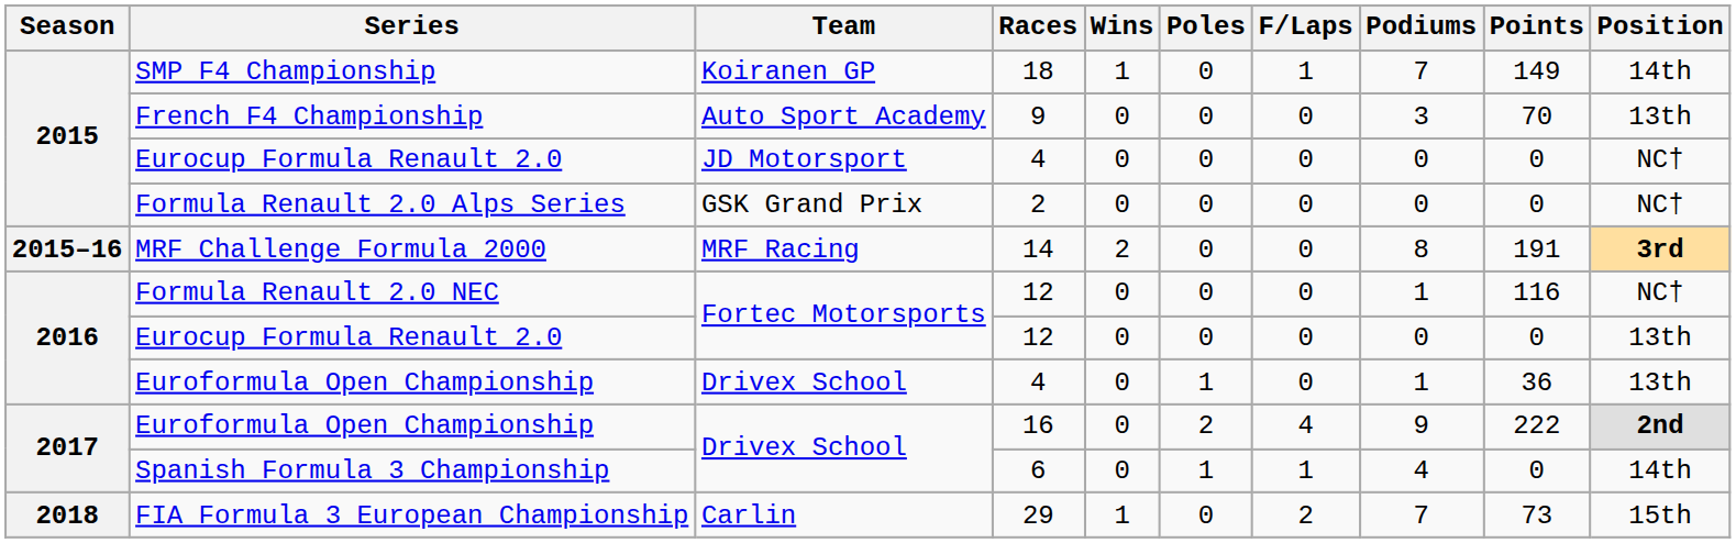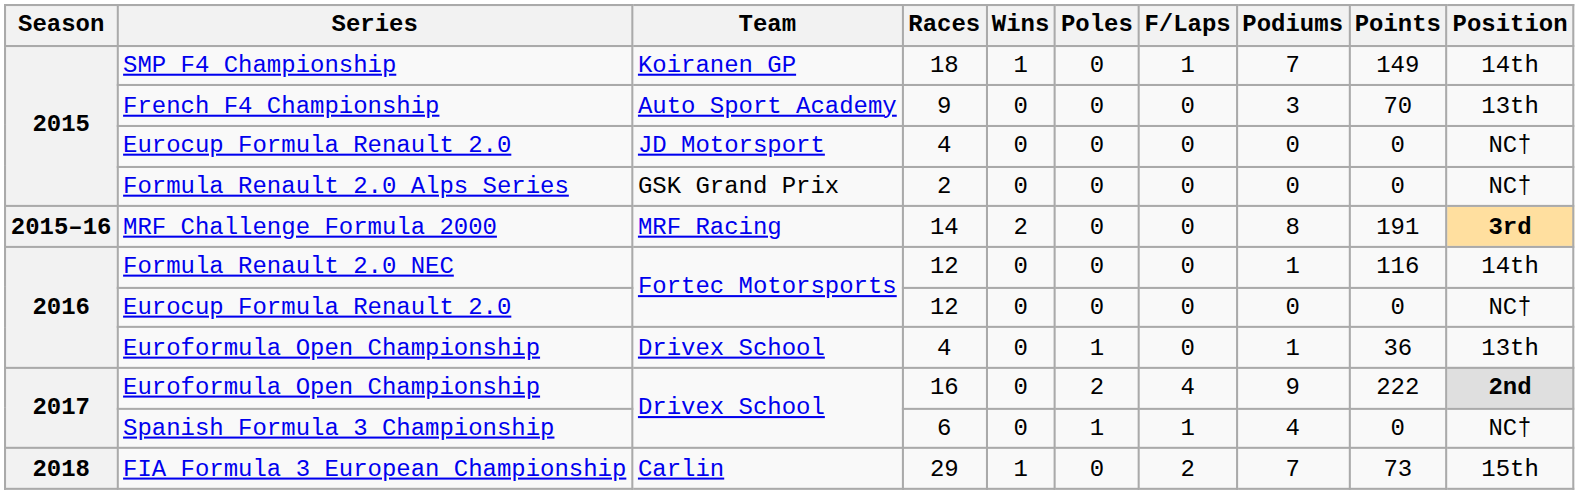Formula Renault 2.0 NEC | Position: NC† -> 14th
Eurocup Formula Renault 2.0 / 12 | Position: 13th -> NC†
Spanish Formula 3 Championship | Position: 14th -> NC†
